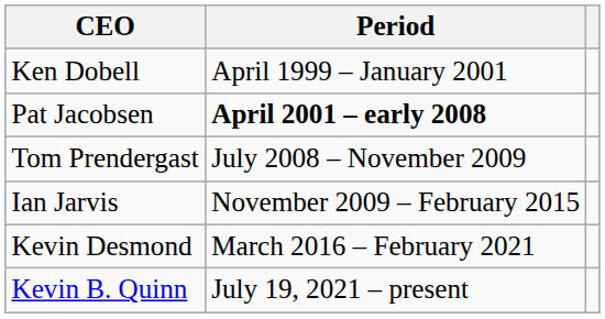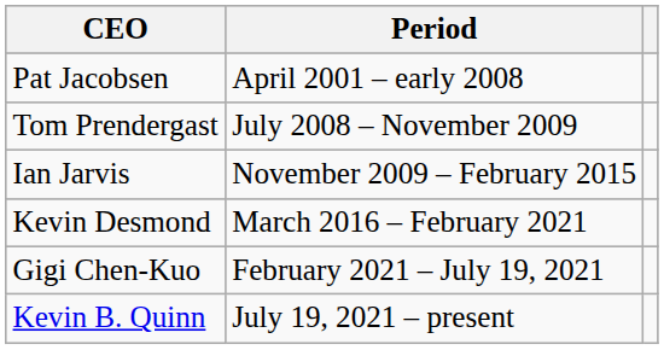- row: Ken Dobell | April 1999 – January 2001
Pat Jacobsen | Period: bold -> normal
+ row: Gigi Chen-Kuo | February 2021 – July 19, 2021
